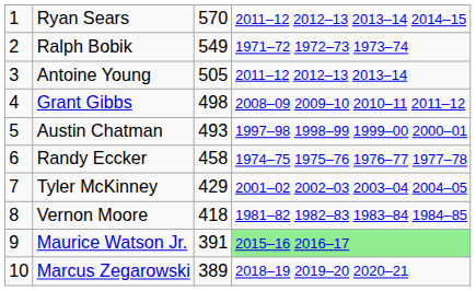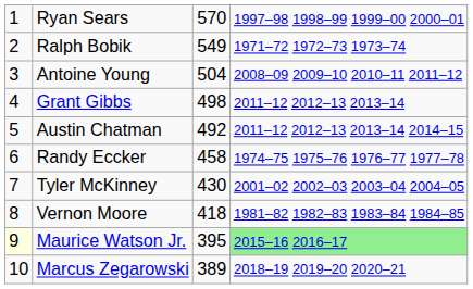Ryan Sears | column 4: 2011–12 2012–13 2013–14 2014–15 -> 1997–98 1998–99 1999–00 2000–01
Antoine Young | column 3: 505 -> 504
Antoine Young | column 4: 2011–12 2012–13 2013–14 -> 2008–09 2009–10 2010–11 2011–12
Grant Gibbs | column 4: 2008–09 2009–10 2010–11 2011–12 -> 2011–12 2012–13 2013–14
Austin Chatman | column 3: 493 -> 492
Austin Chatman | column 4: 1997–98 1998–99 1999–00 2000–01 -> 2011–12 2012–13 2013–14 2014–15
Tyler McKinney | column 3: 429 -> 430
Maurice Watson Jr. | column 1: no background -> lightyellow background
Maurice Watson Jr. | column 3: 391 -> 395
